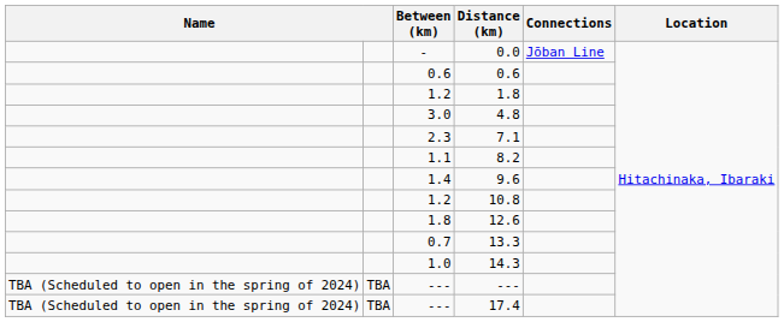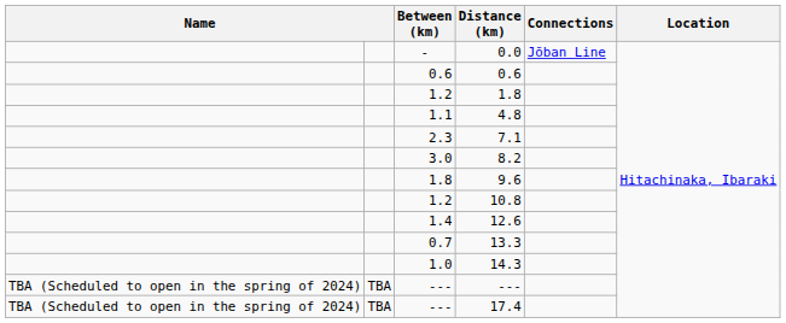4.8 | Between (km): 3.0 -> 1.1
8.2 | Between (km): 1.1 -> 3.0
9.6 | Between (km): 1.4 -> 1.8
12.6 | Between (km): 1.8 -> 1.4
